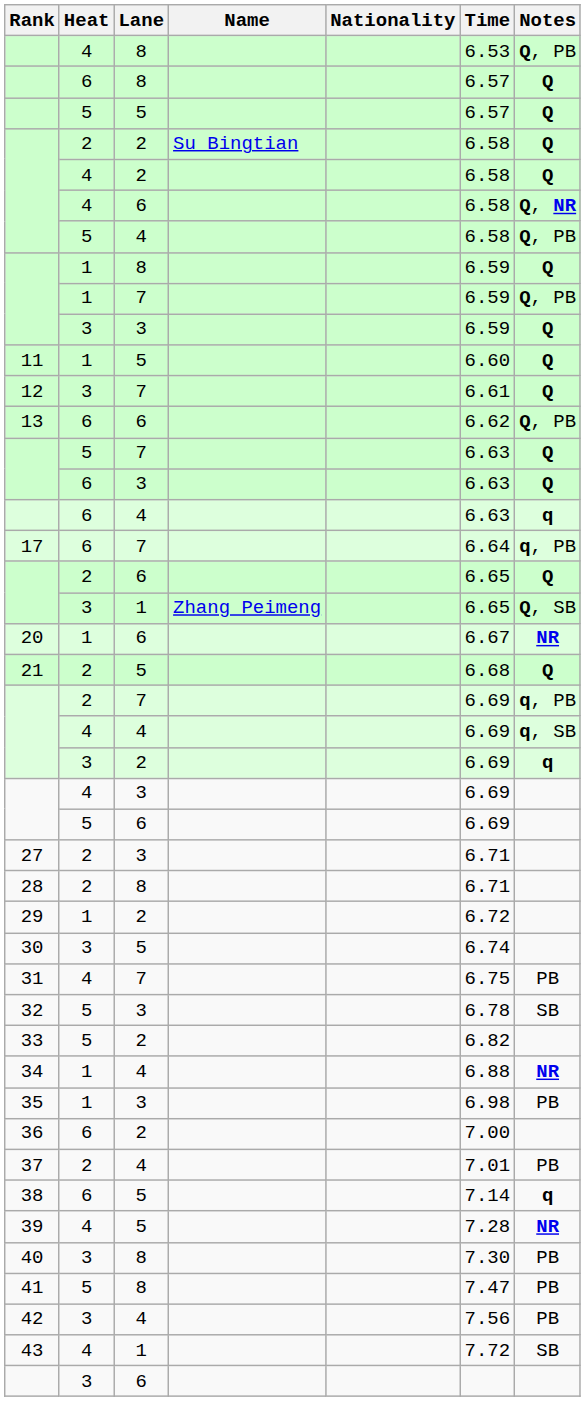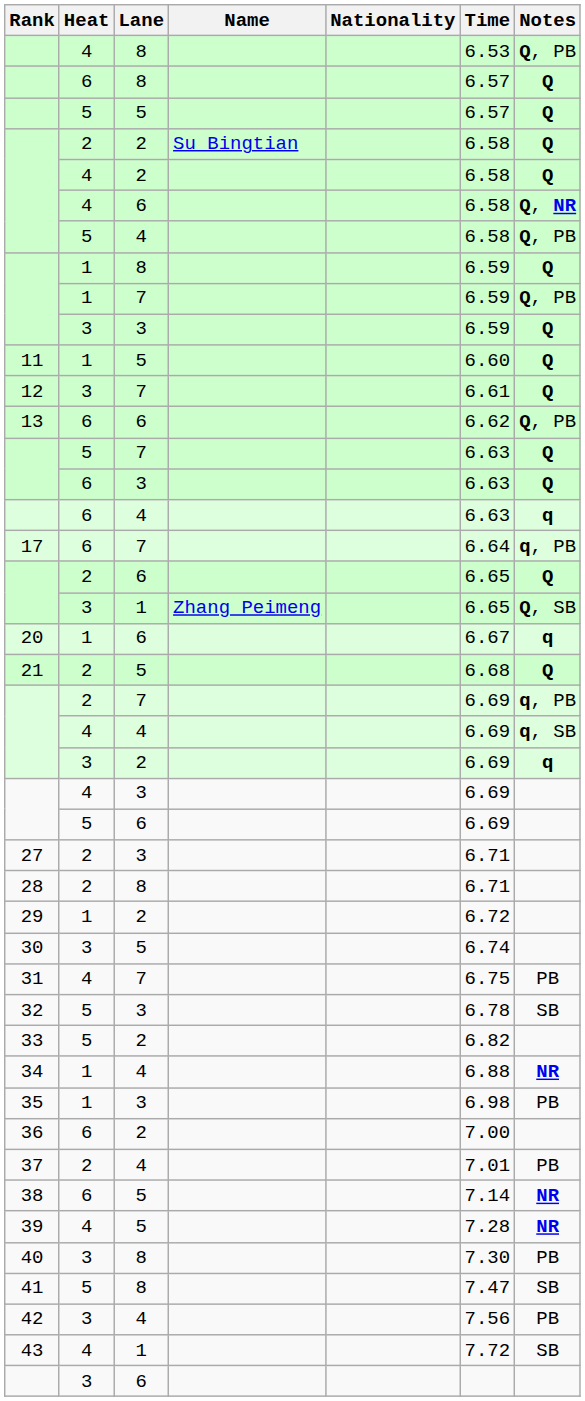20 | Notes: NR -> q
38 | Notes: q -> NR
41 | Notes: PB -> SB
